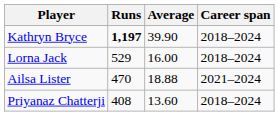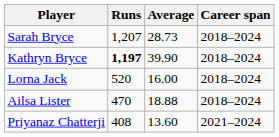+ row: Sarah Bryce | 1,207 | 28.73 | 2018–2024
Lorna Jack | Runs: 529 -> 520
Ailsa Lister | Career span: 2021–2024 -> 2018–2024
Priyanaz Chatterji | Career span: 2018–2024 -> 2021–2024
